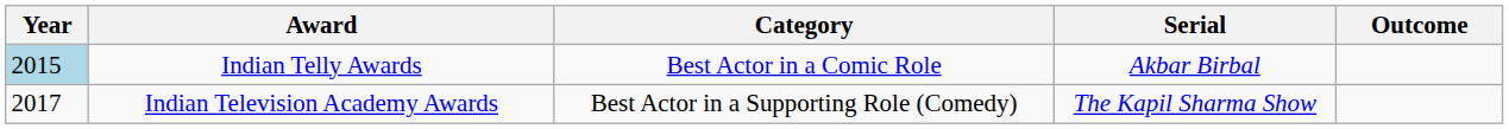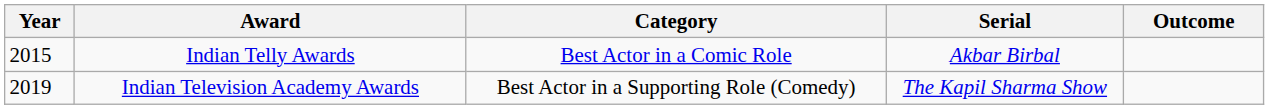Indian Telly Awards | Year: lightblue background -> no background
Indian Television Academy Awards | Year: 2017 -> 2019
